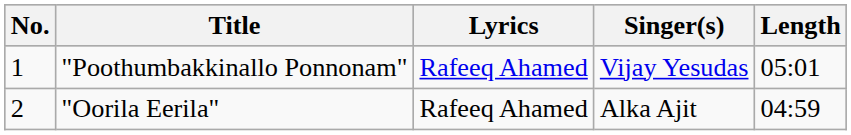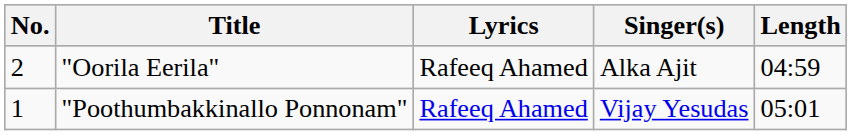rows swapped: "Poothumbakkinallo Ponnonam" <-> "Oorila Eerila"
